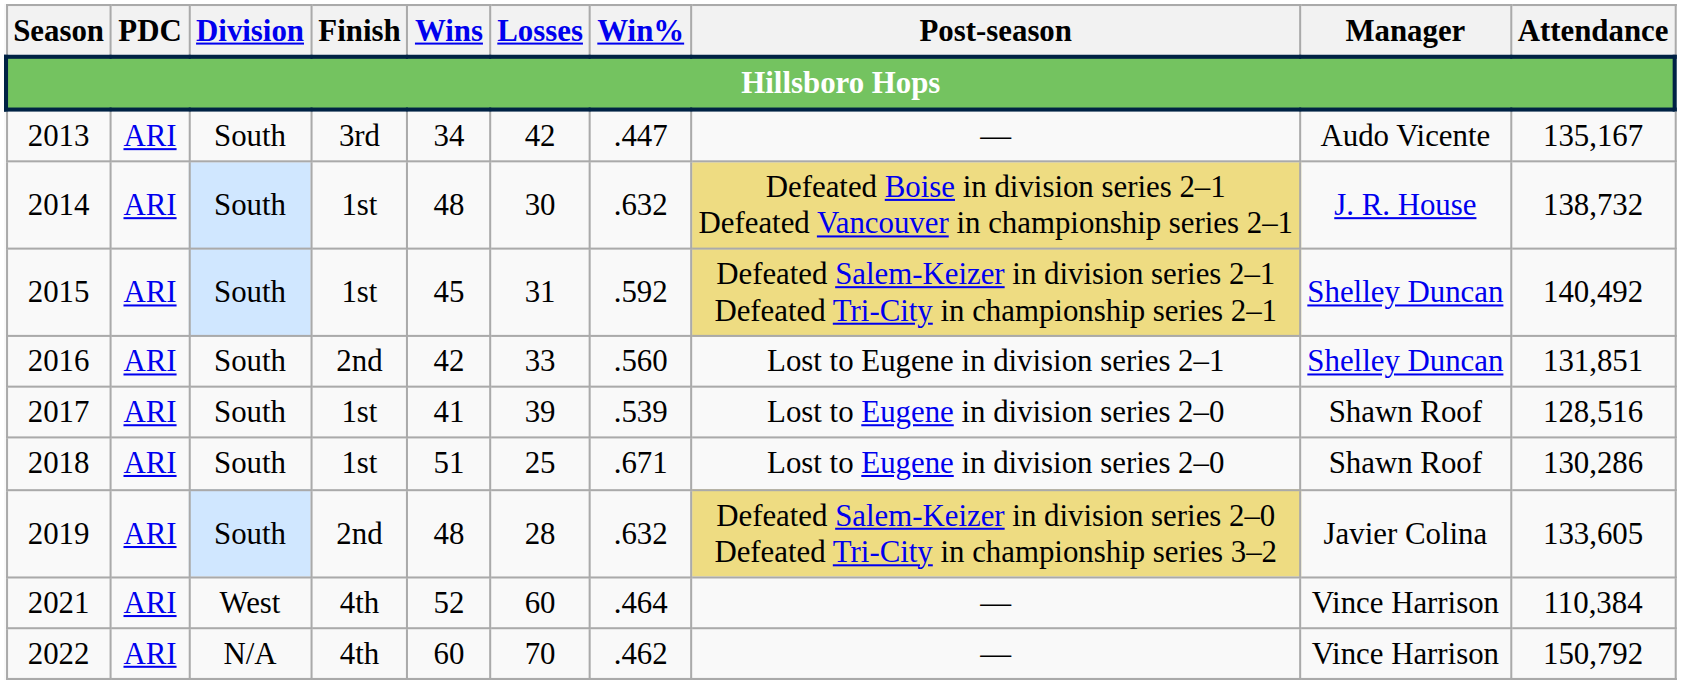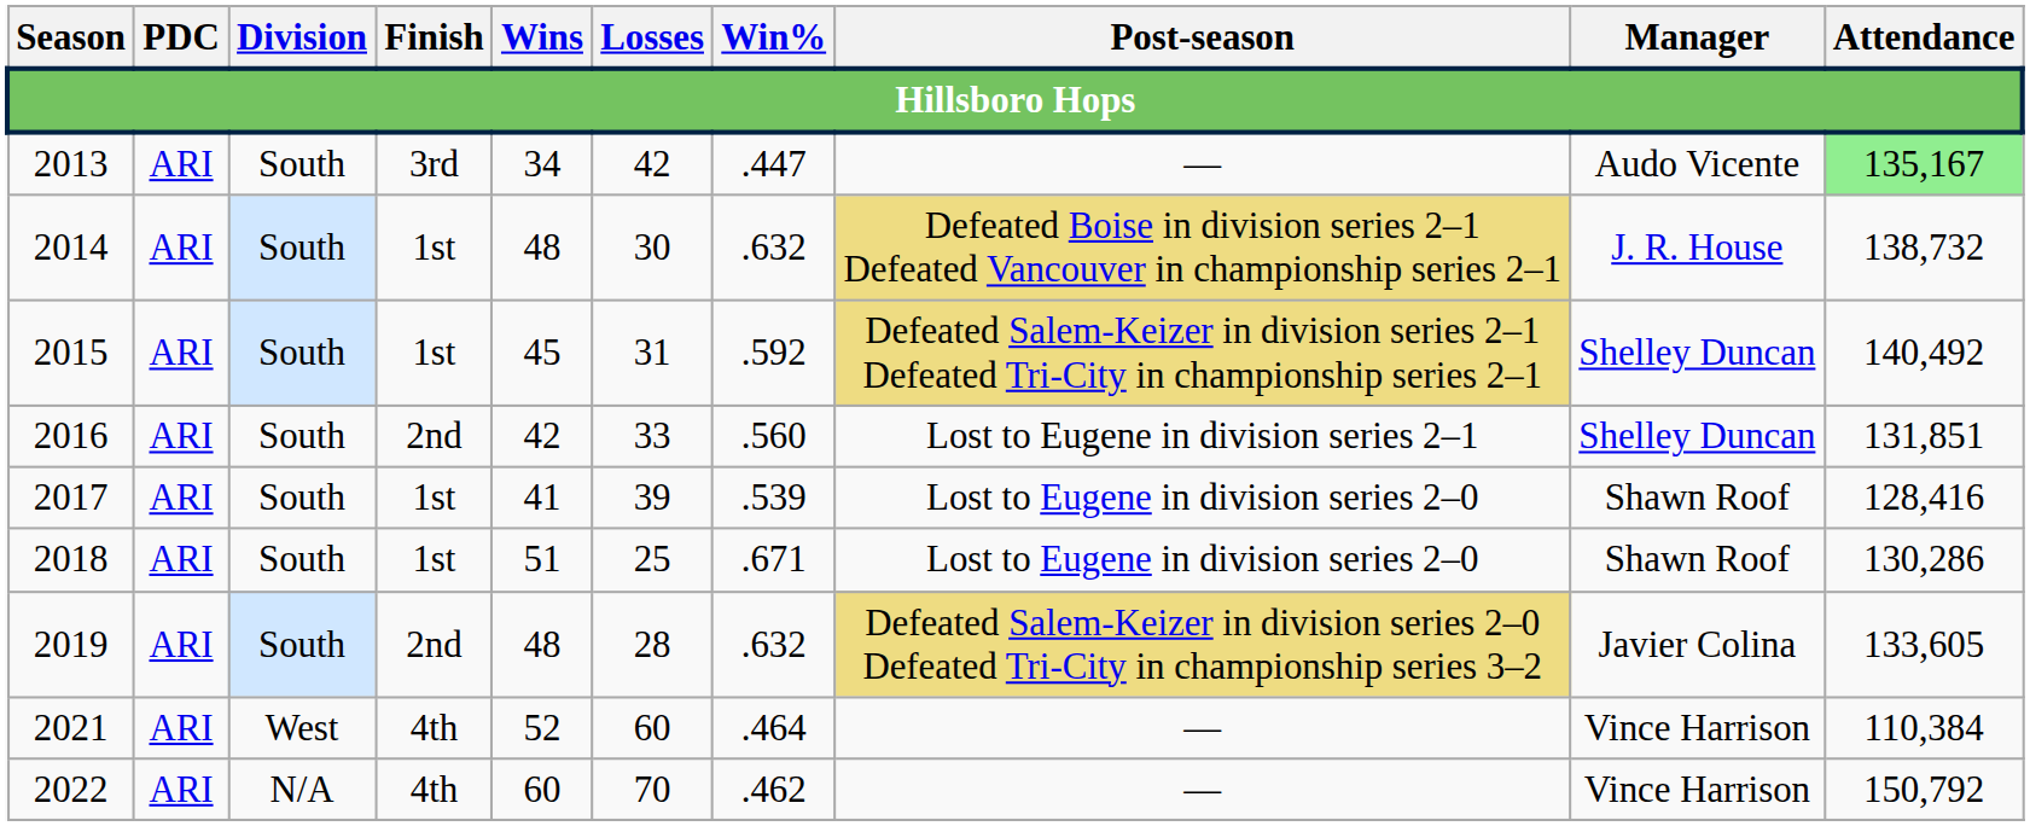2013 | Attendance: no background -> lightgreen background
2017 | Attendance: 128,516 -> 128,416
